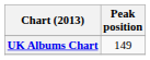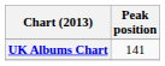UK Albums Chart | Peak position: 149 -> 141
